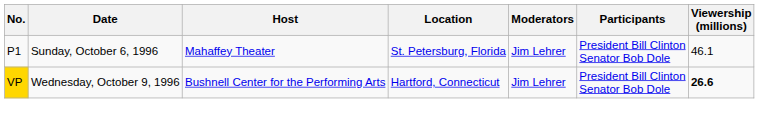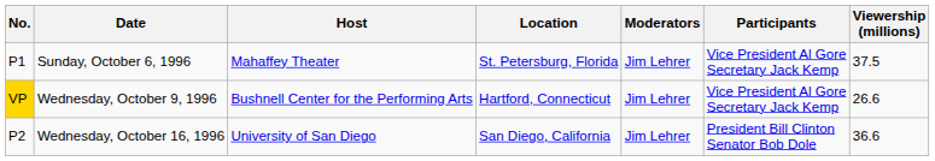Sunday, October 6, 1996 | Participants: President Bill Clinton Senator Bob Dole -> Vice President Al Gore Secretary Jack Kemp
Sunday, October 6, 1996 | Viewership (millions): 46.1 -> 37.5
Wednesday, October 9, 1996 | Participants: President Bill Clinton Senator Bob Dole -> Vice President Al Gore Secretary Jack Kemp
Wednesday, October 9, 1996 | Viewership (millions): bold -> normal
+ row: P2 | Wednesday, October 16, 1996 | University of San Diego | San Diego, California | Jim Lehrer | President Bill Clinton Senator Bob Dole | 36.6
